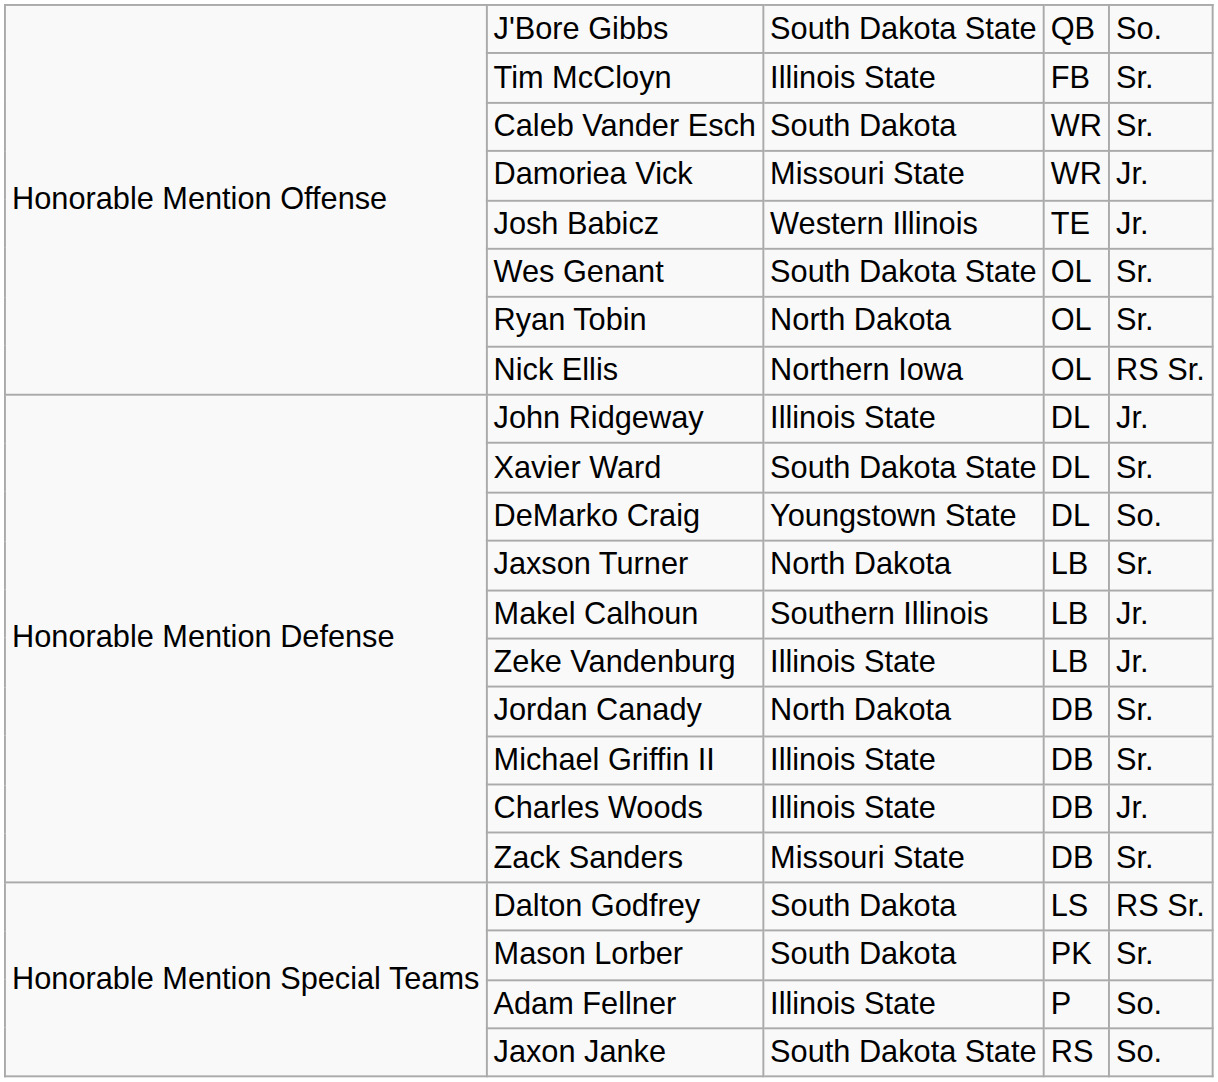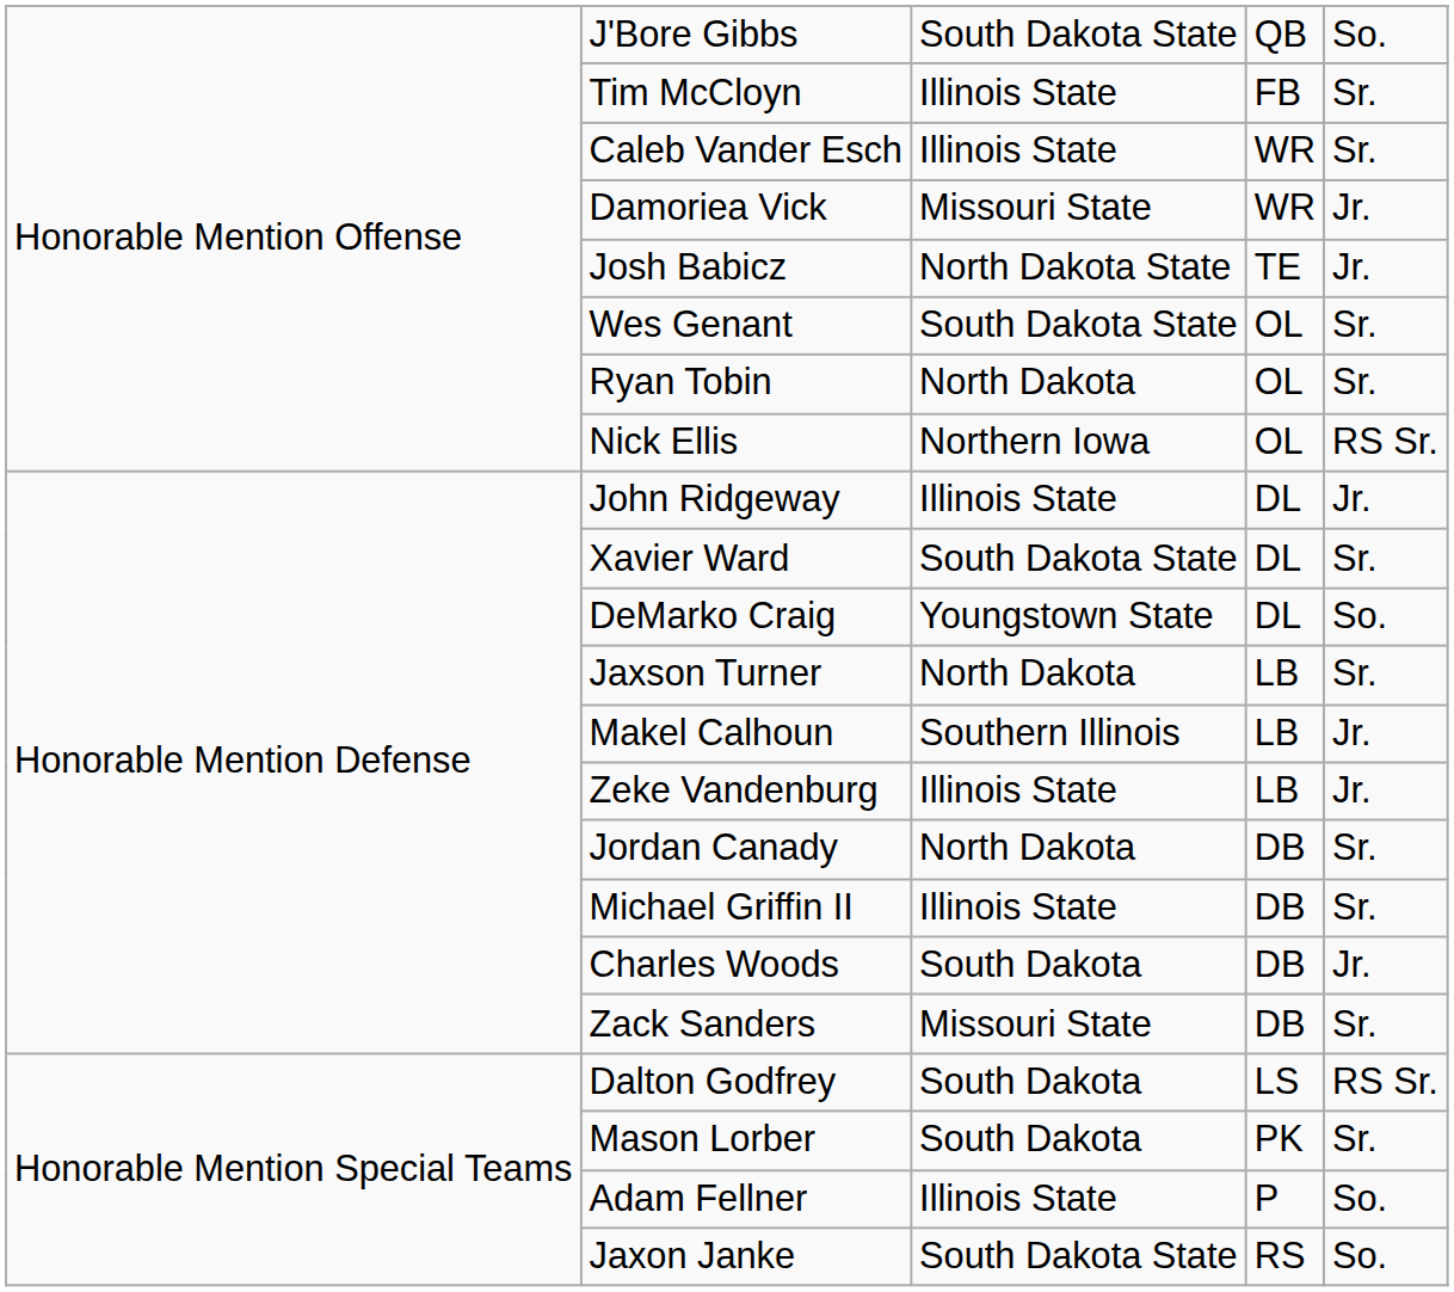Caleb Vander Esch | column 3: South Dakota -> Illinois State
Josh Babicz | column 3: Western Illinois -> North Dakota State
Charles Woods | column 3: Illinois State -> South Dakota
